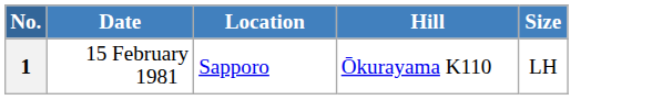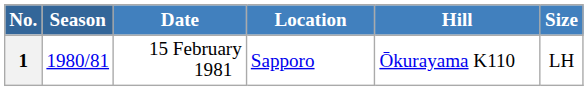+ column: Season | 1980/81
